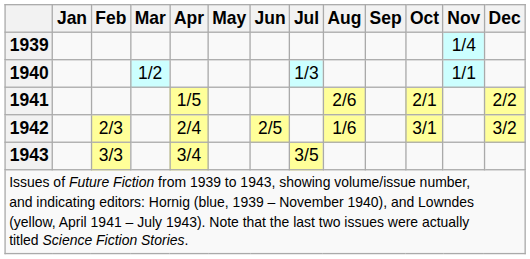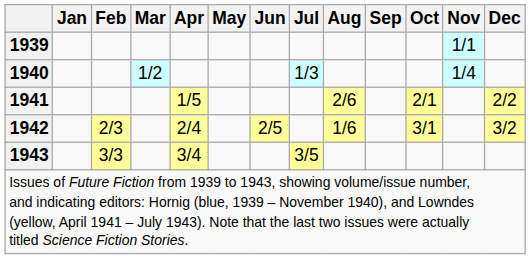1939 | Nov: 1/4 -> 1/1
1940 | Nov: 1/1 -> 1/4
